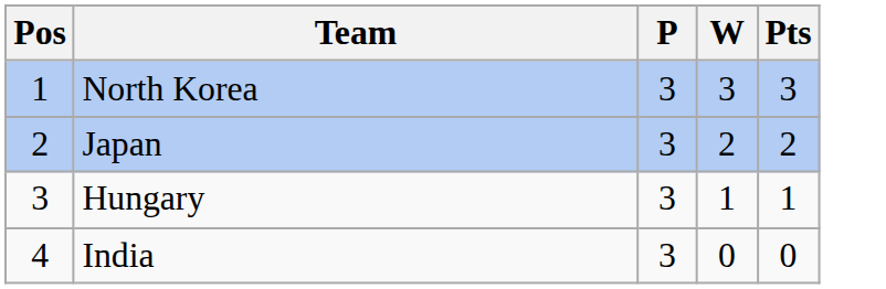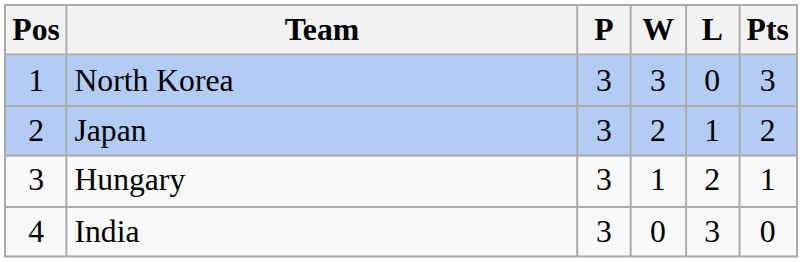+ column: L | 0 | 1 | 2 | 3
